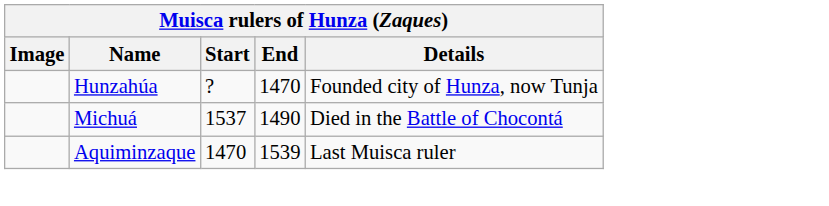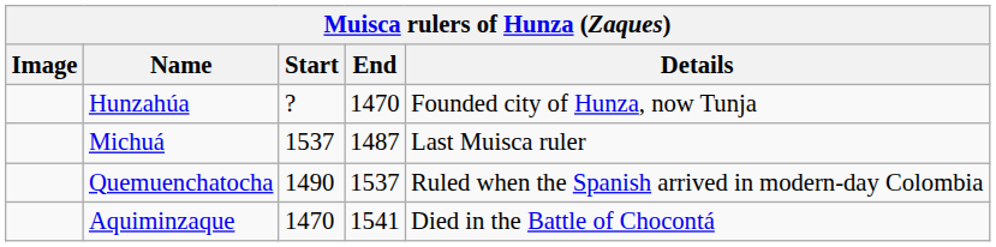Michuá | End: 1490 -> 1487
Michuá | Details: Died in the Battle of Chocontá -> Last Muisca ruler
+ row: Quemuenchatocha | 1490 | 1537 | Ruled when the Spanish arrived in modern-day Colombia
Aquiminzaque | End: 1539 -> 1541
Aquiminzaque | Details: Last Muisca ruler -> Died in the Battle of Chocontá
